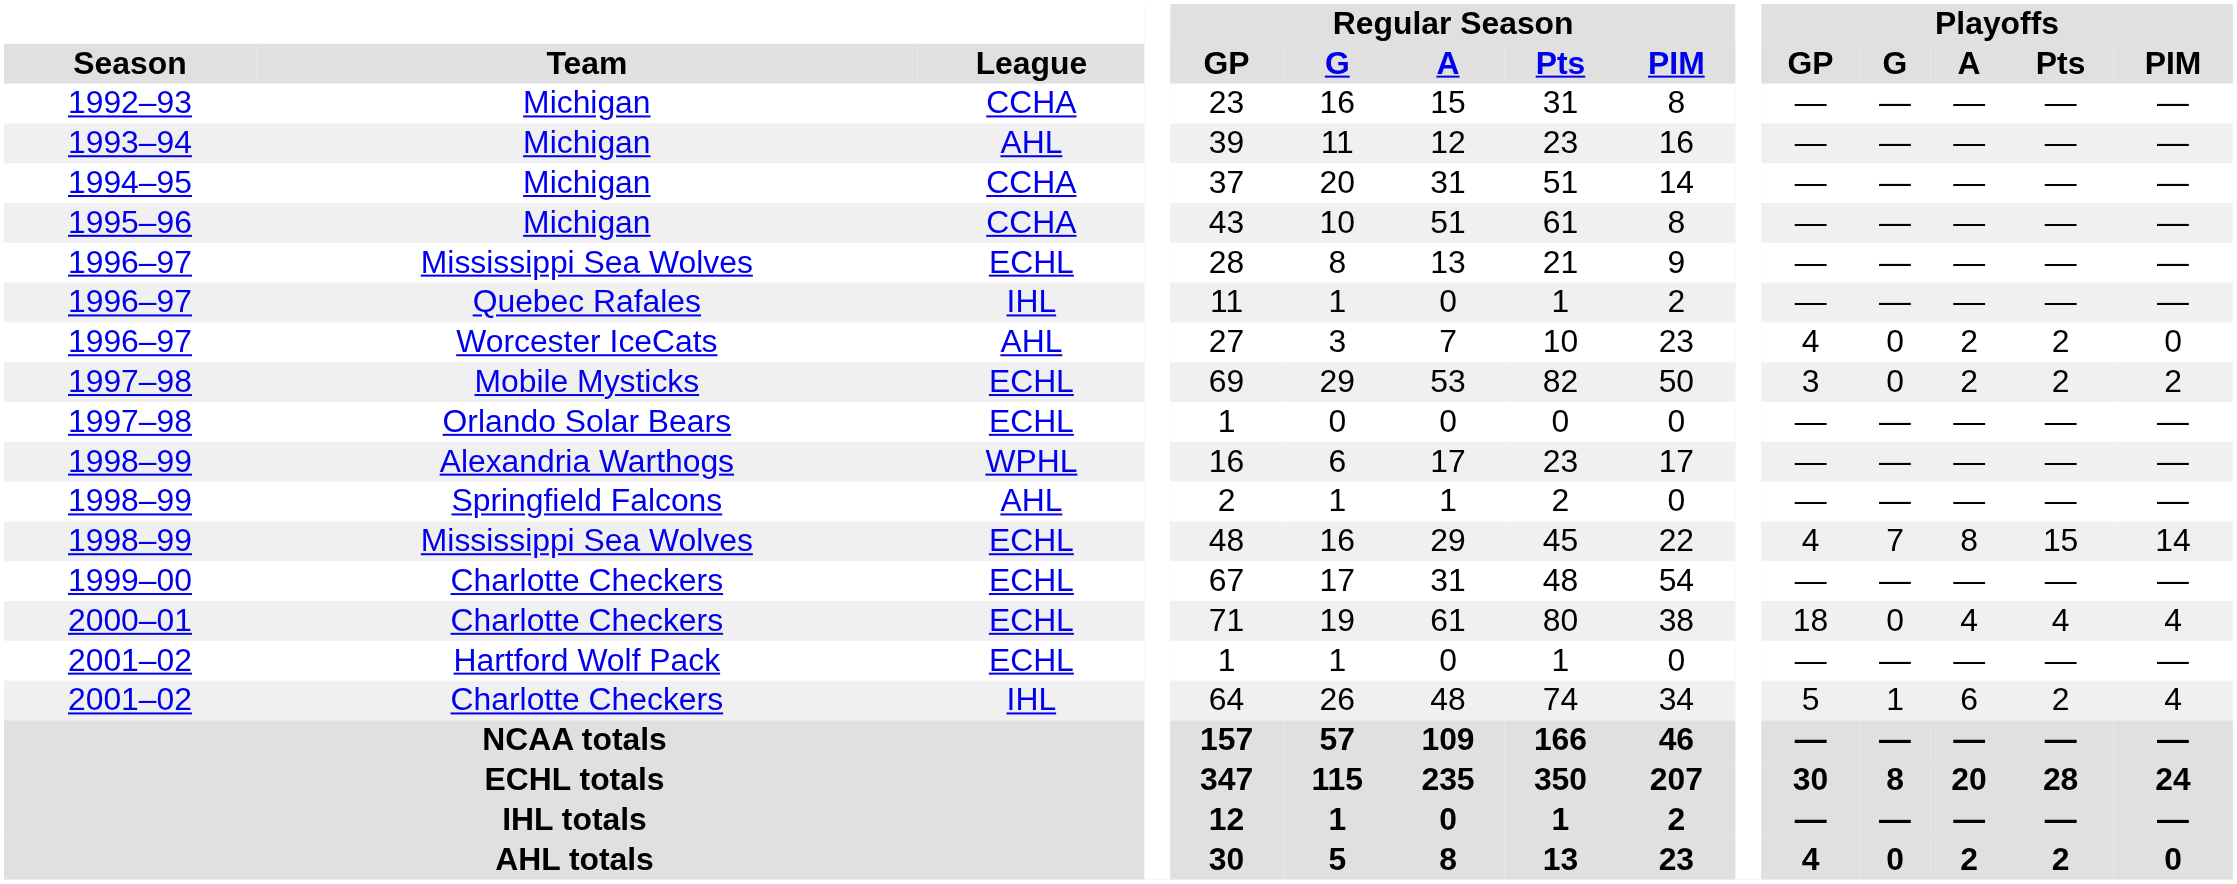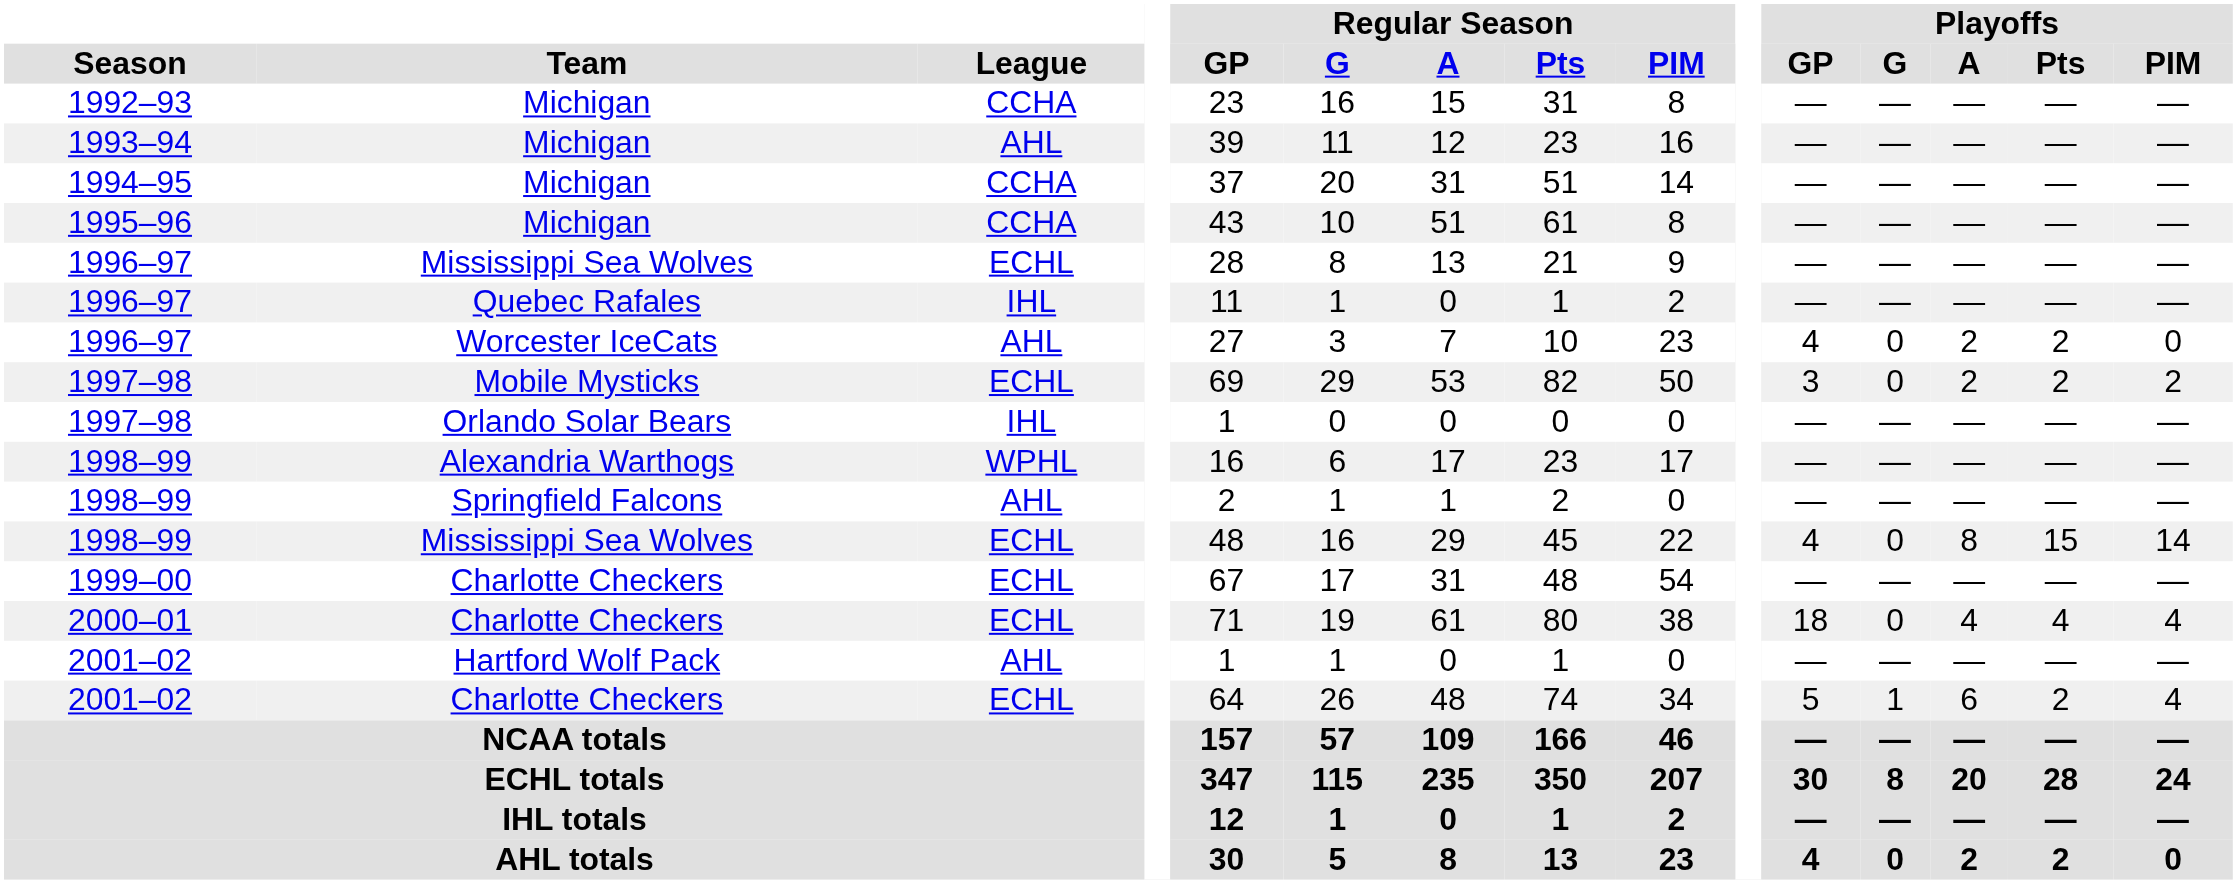1997–98 / Orlando Solar Bears | League: ECHL -> IHL
1998–99 / Mississippi Sea Wolves | Playoffs / G: 7 -> 0
2001–02 / Hartford Wolf Pack | League: ECHL -> AHL
2001–02 / Charlotte Checkers | League: IHL -> ECHL
